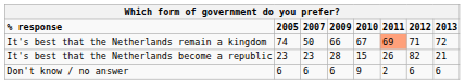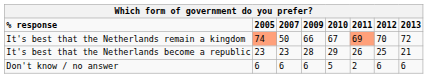It's best that the Netherlands remain a kingdom | 2005: no background -> lightsalmon background
It's best that the Netherlands remain a kingdom | 2012: 71 -> 70
It's best that the Netherlands become a republic | 2010: 15 -> 29
It's best that the Netherlands become a republic | 2012: 82 -> 25
Don't know / no answer | 2010: 9 -> 5
